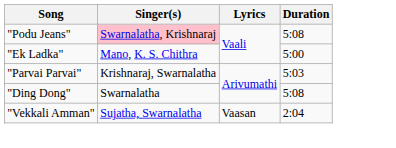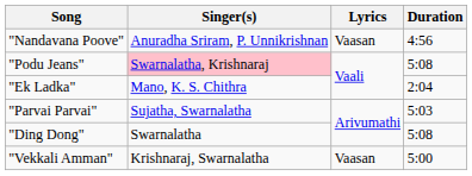+ row: "Nandavana Poove" | Anuradha Sriram, P. Unnikrishnan | Vaasan | 4:56
"Ek Ladka" | Duration: 5:00 -> 2:04
"Parvai Parvai" | Singer(s): Krishnaraj, Swarnalatha -> Sujatha, Swarnalatha
"Vekkali Amman" | Singer(s): Sujatha, Swarnalatha -> Krishnaraj, Swarnalatha
"Vekkali Amman" | Duration: 2:04 -> 5:00
